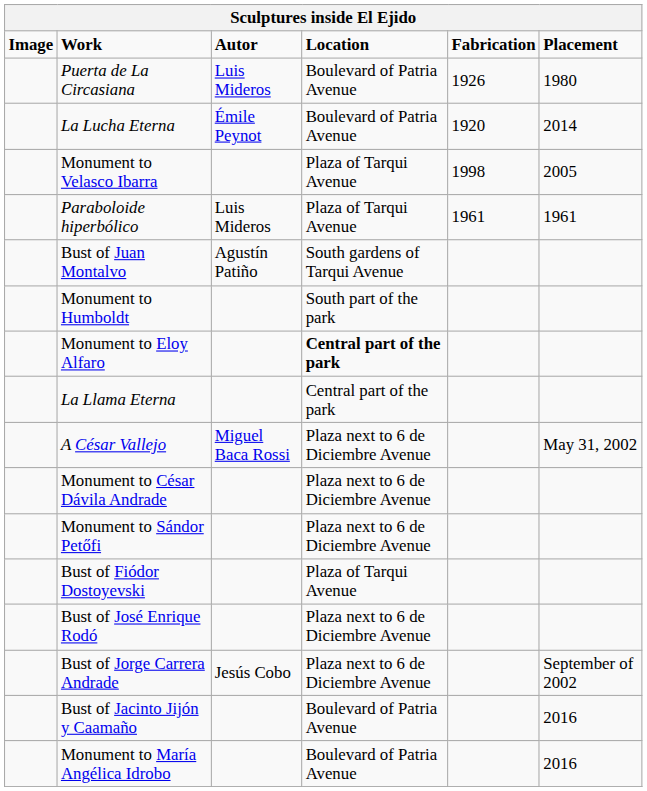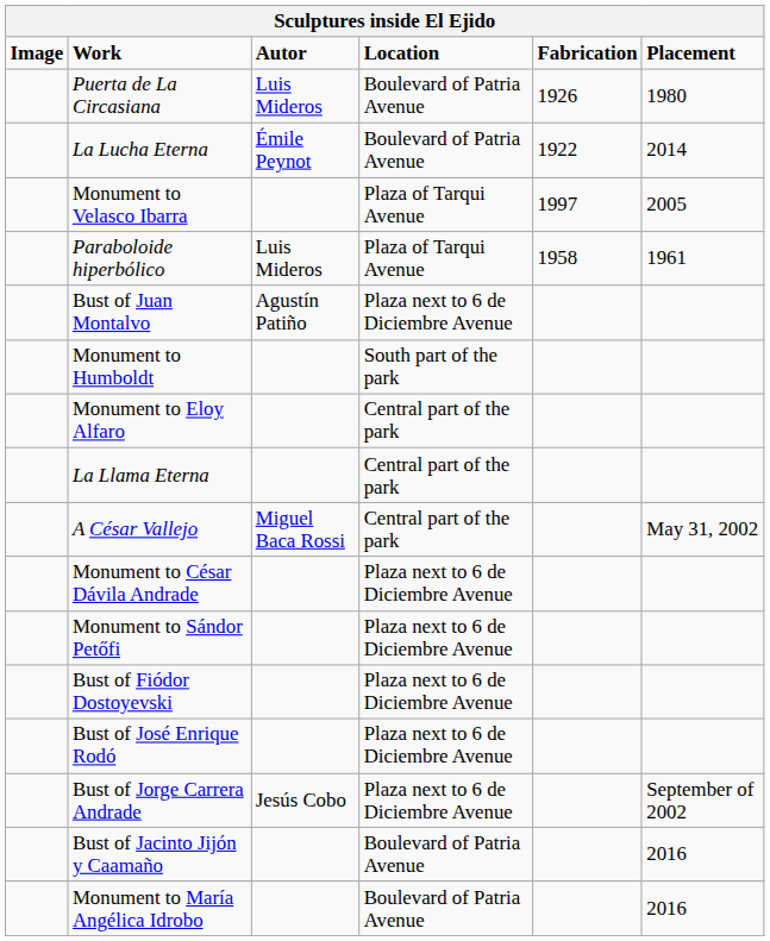La Lucha Eterna | Fabrication: 1920 -> 1922
Monument to Velasco Ibarra | Fabrication: 1998 -> 1997
Paraboloide hiperbólico | Fabrication: 1961 -> 1958
Bust of Juan Montalvo | Location: South gardens of Tarqui Avenue -> Plaza next to 6 de Diciembre Avenue
Monument to Eloy Alfaro | Location: bold -> normal
A César Vallejo | Location: Plaza next to 6 de Diciembre Avenue -> Central part of the park
Bust of Fiódor Dostoyevski | Location: Plaza of Tarqui Avenue -> Plaza next to 6 de Diciembre Avenue
